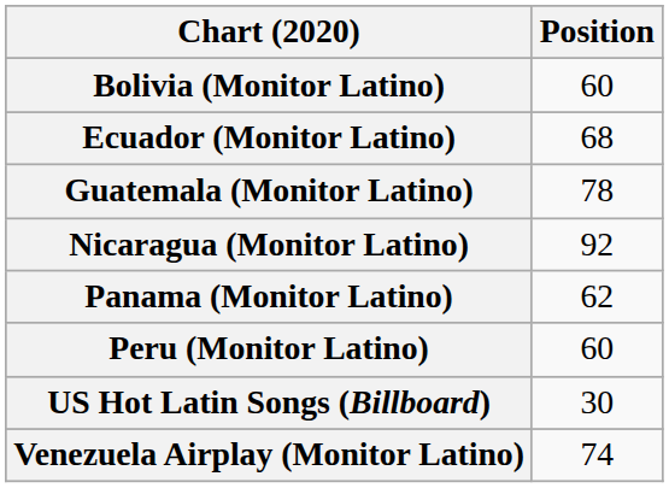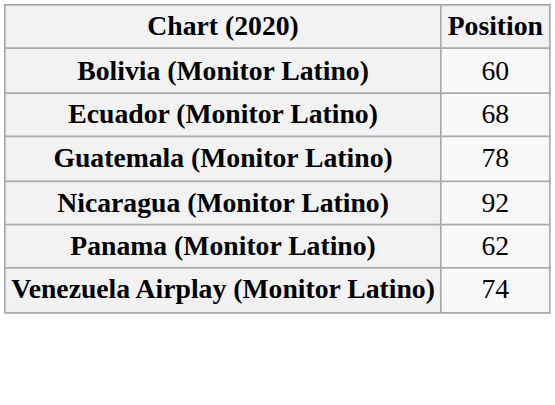- row: Peru (Monitor Latino) | 60
- row: US Hot Latin Songs (Billboard) | 30
